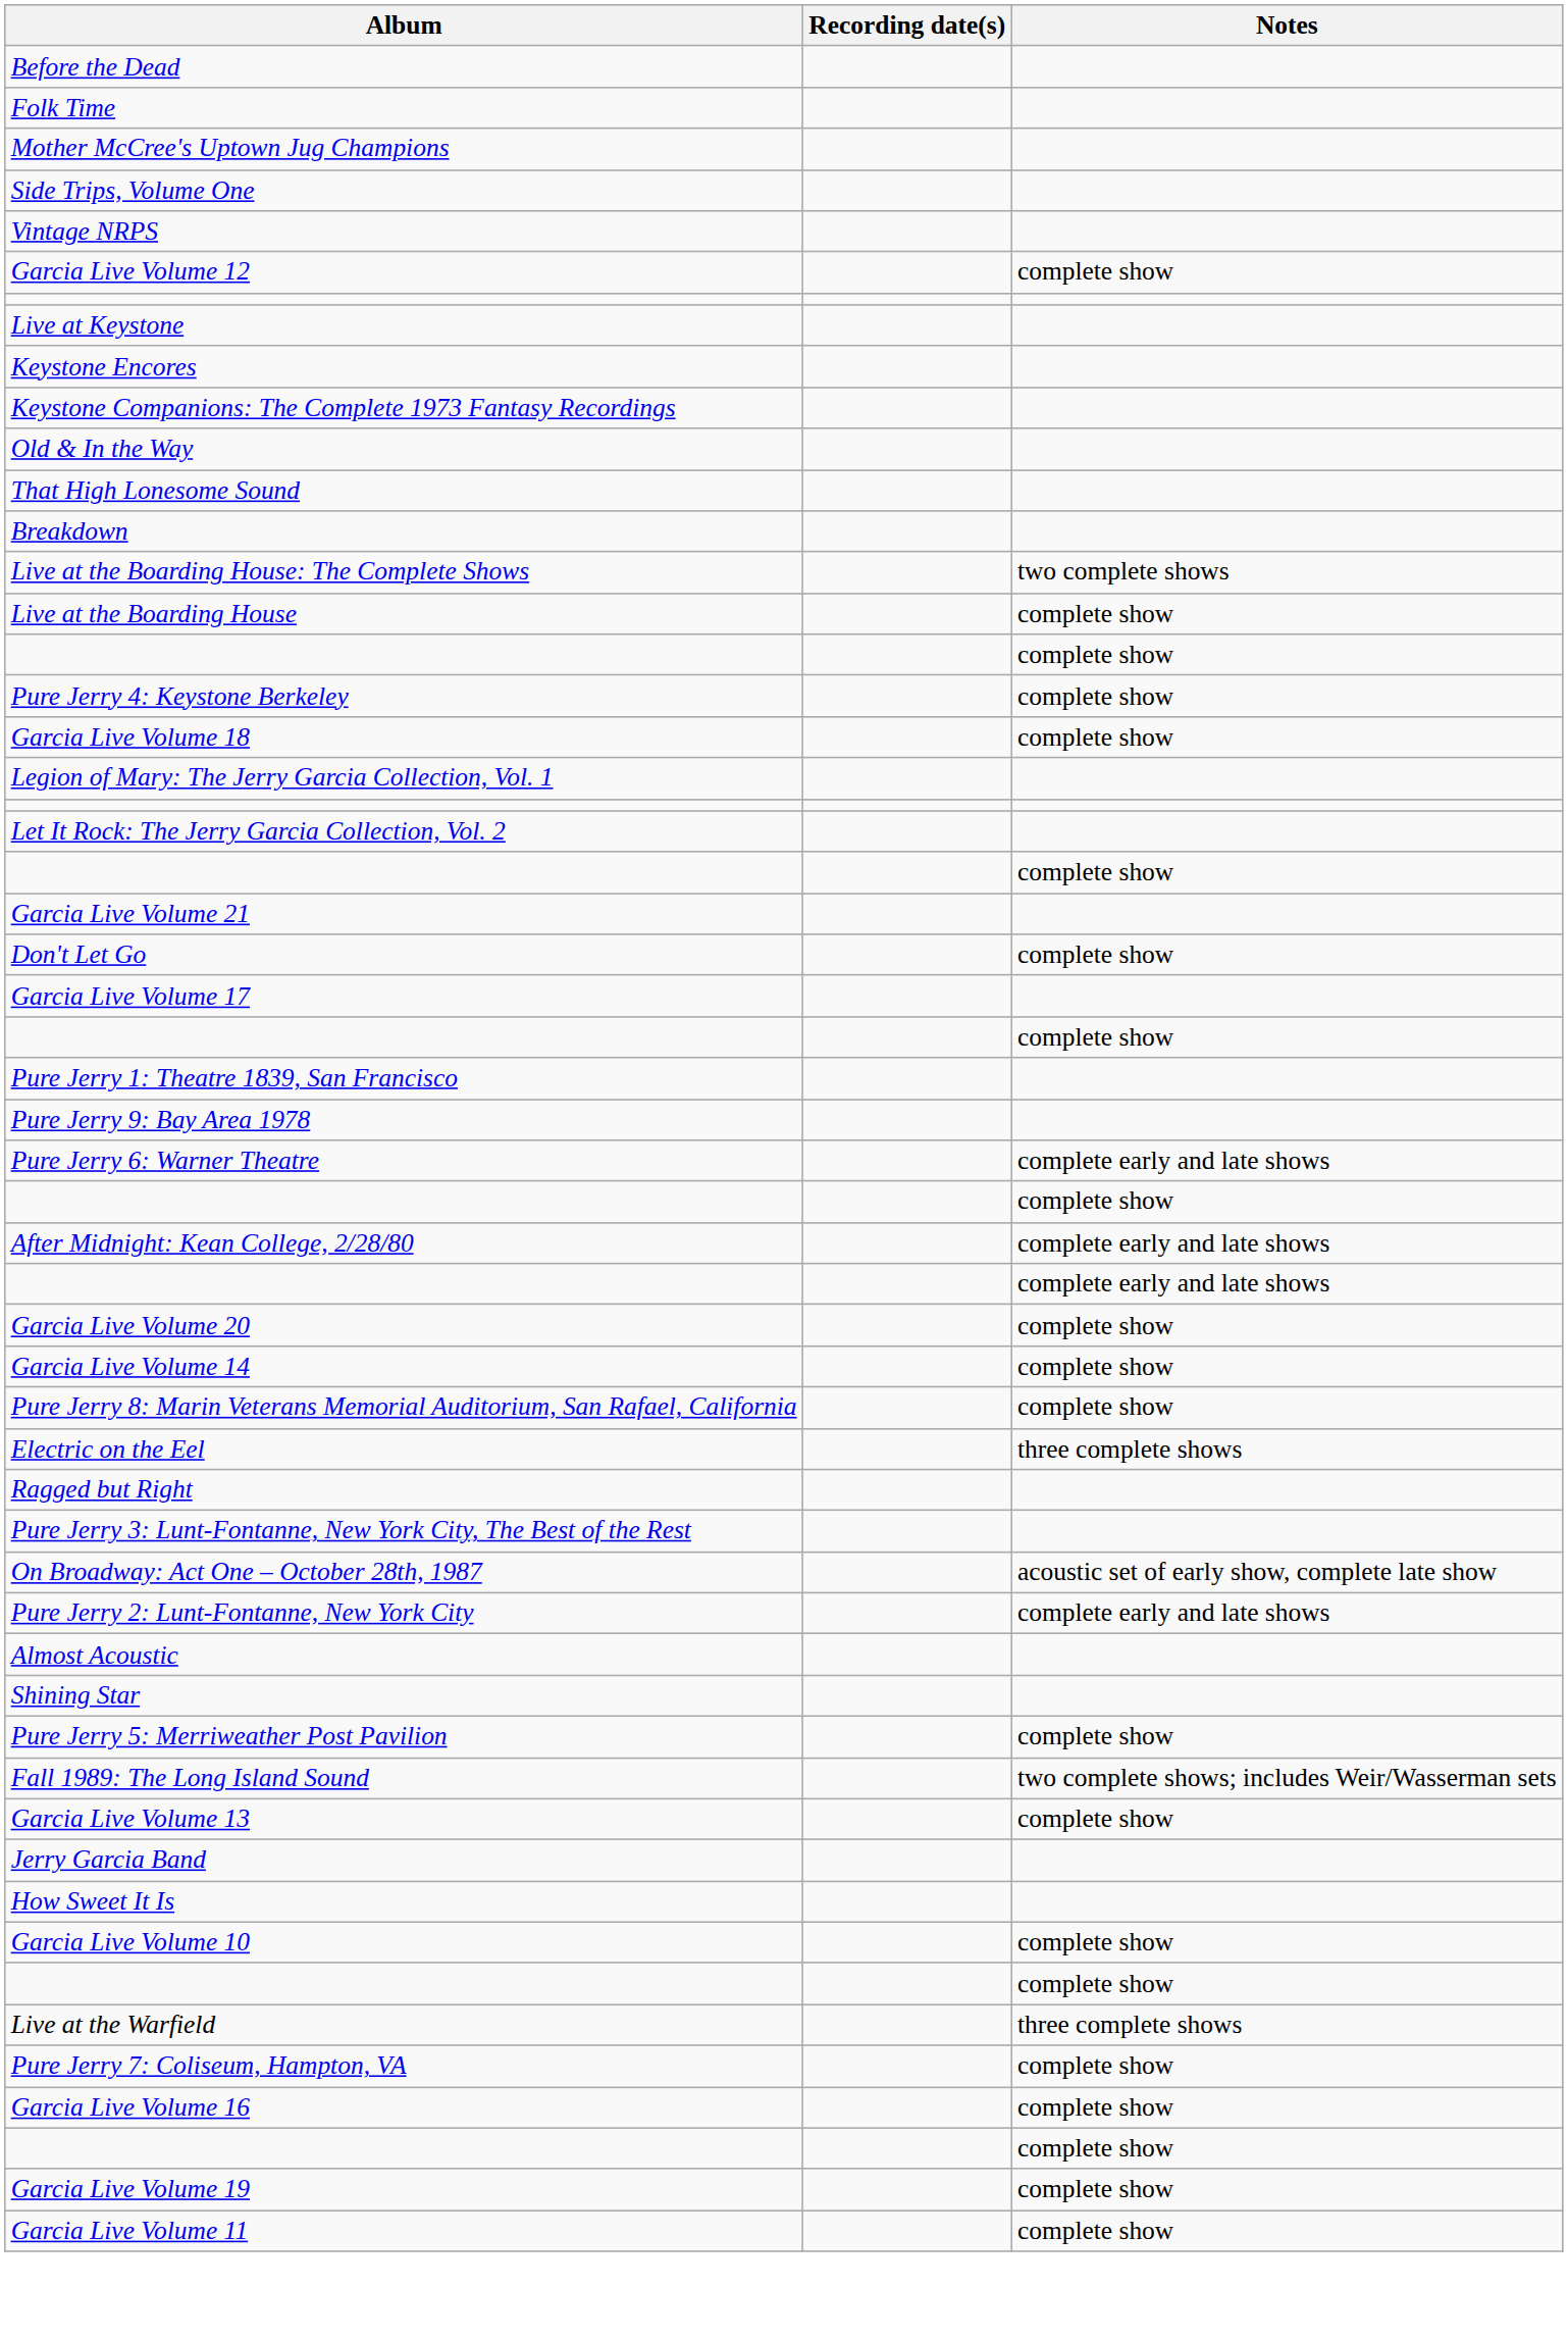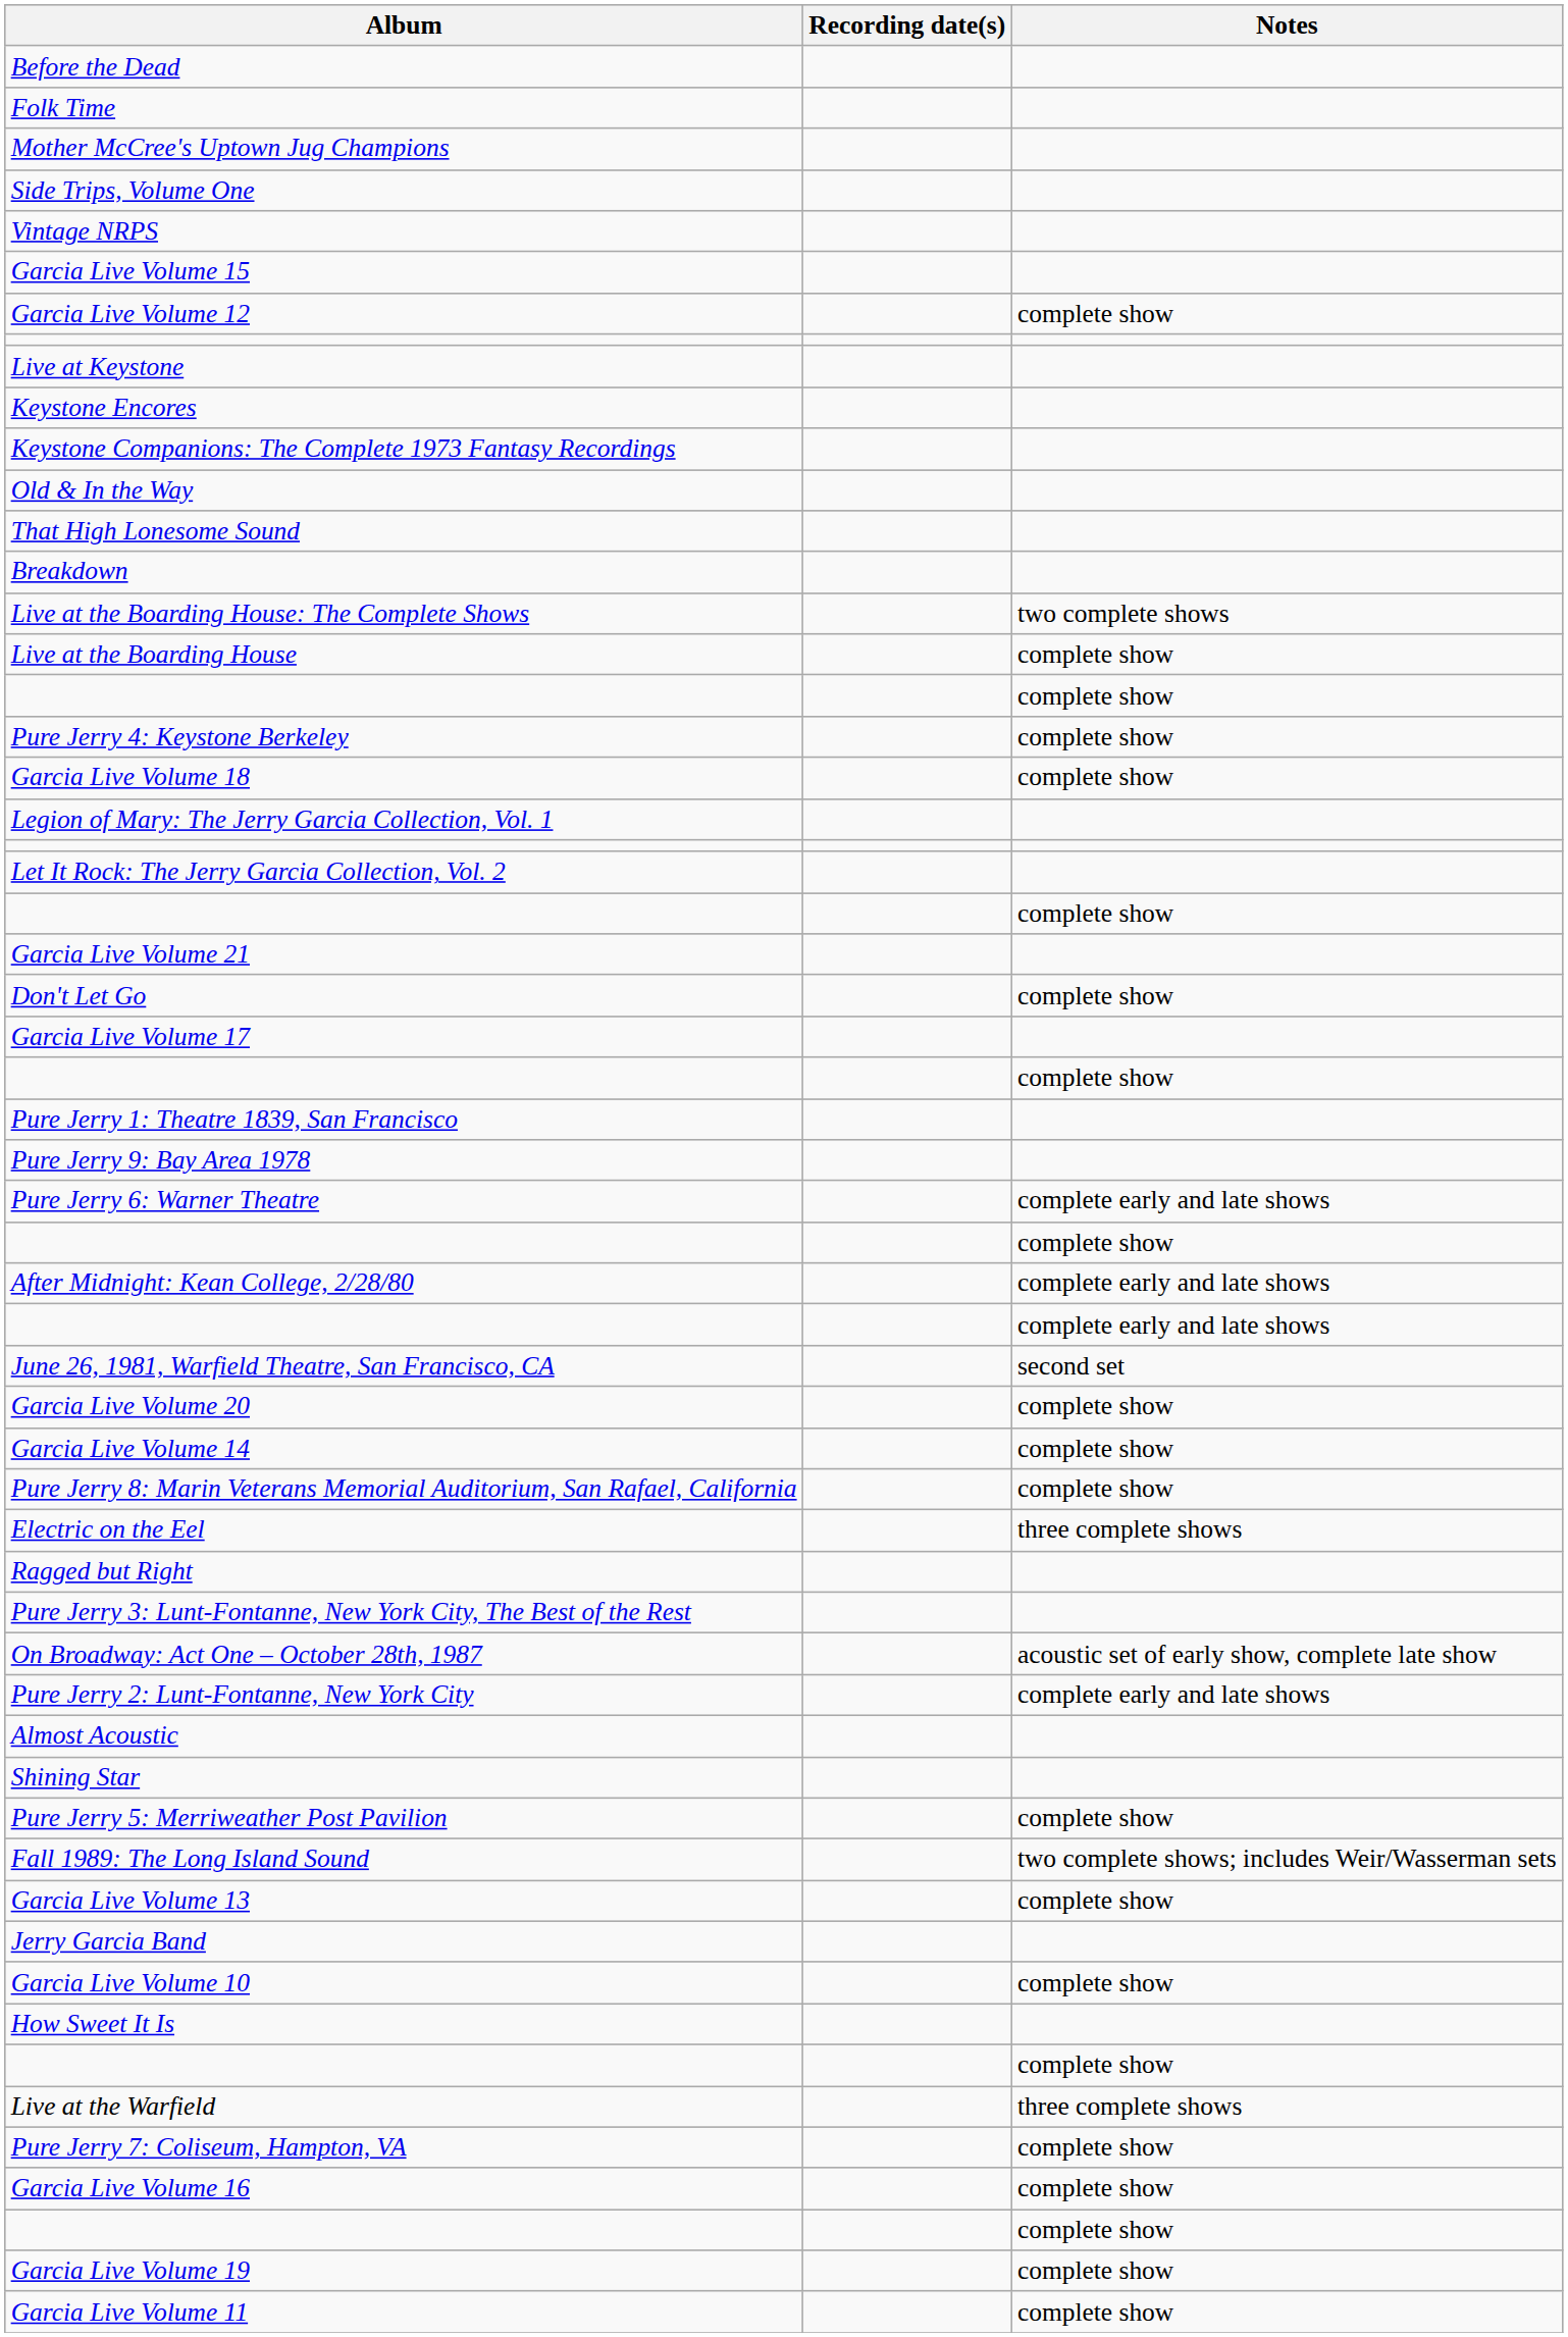+ row: Garcia Live Volume 15
+ row: June 26, 1981, Warfield Theatre, San Francisco, CA | second set
rows swapped: How Sweet It Is <-> Garcia Live Volume 10
